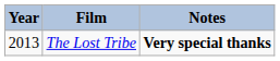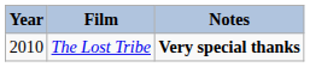The Lost Tribe | Year: 2013 -> 2010
